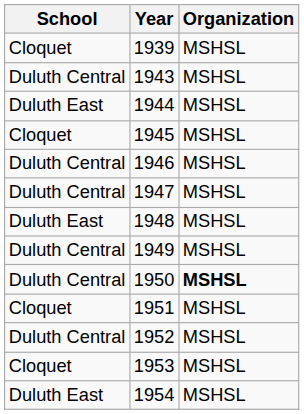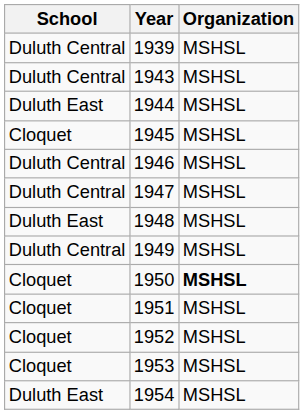1939 | School: Cloquet -> Duluth Central
1950 | School: Duluth Central -> Cloquet
1952 | School: Duluth Central -> Cloquet
